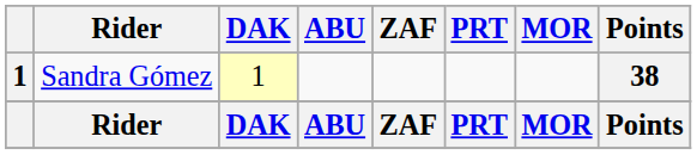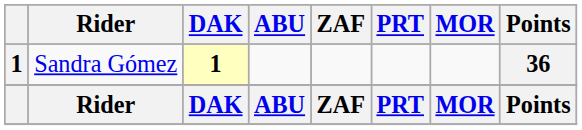Sandra Gómez | DAK: normal -> bold
Sandra Gómez | Points: 38 -> 36
